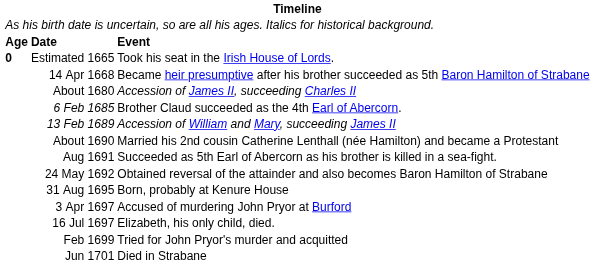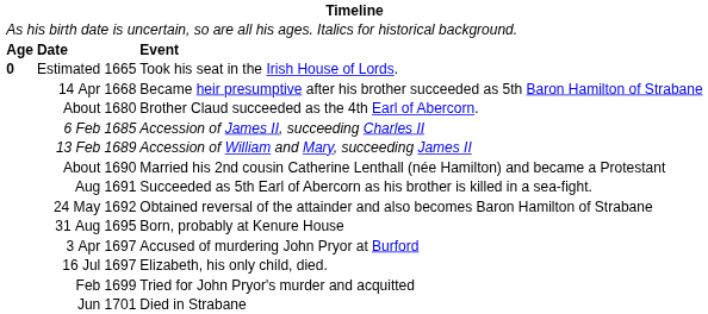About 1680 | column 3: Accession of James II, succeeding Charles II -> Brother Claud succeeded as the 4th Earl of Abercorn.
6 Feb 1685 | column 3: Brother Claud succeeded as the 4th Earl of Abercorn. -> Accession of James II, succeeding Charles II
